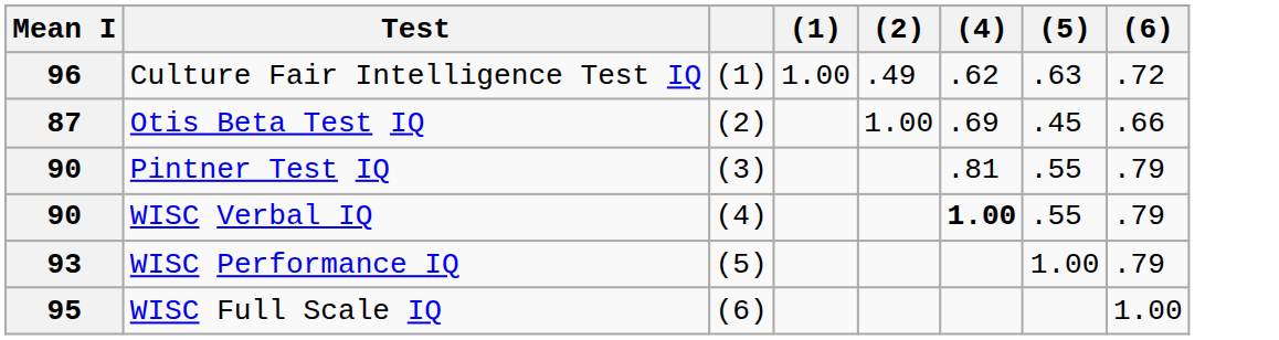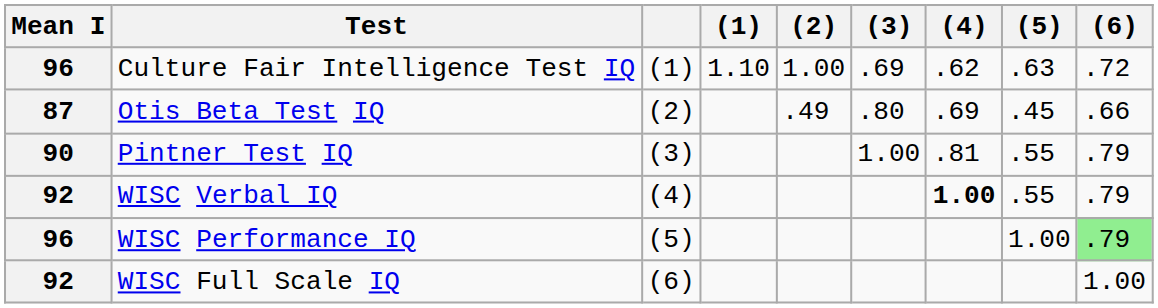+ column: (3) | .69 | .80 | 1.00
Culture Fair Intelligence Test IQ | (1): 1.00 -> 1.10
Culture Fair Intelligence Test IQ | (2): .49 -> 1.00
Otis Beta Test IQ | (2): 1.00 -> .49
WISC Verbal IQ | Mean I: 90 -> 92
WISC Performance IQ | Mean I: 93 -> 96
WISC Performance IQ | (6): no background -> lightgreen background
WISC Full Scale IQ | Mean I: 95 -> 92
